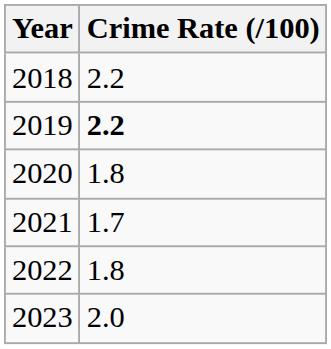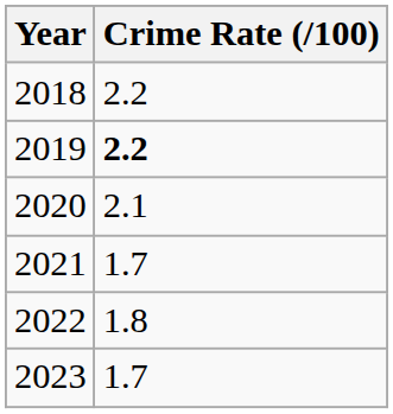2020 | Crime Rate (/100): 1.8 -> 2.1
2023 | Crime Rate (/100): 2.0 -> 1.7
